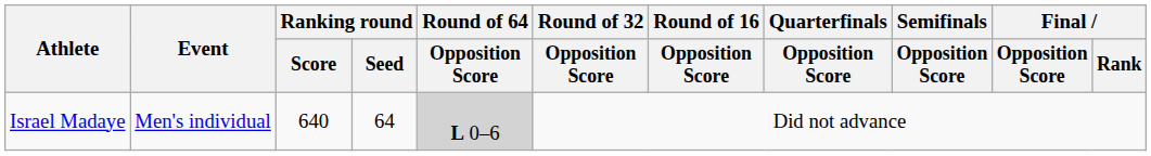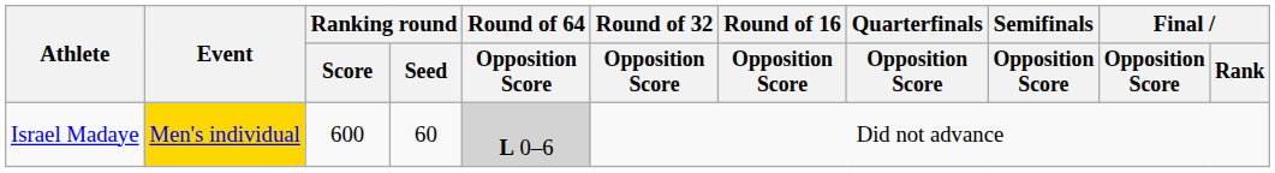Israel Madaye | Event: no background -> gold background
Israel Madaye | Ranking round / Score: 640 -> 600
Israel Madaye | Ranking round / Seed: 64 -> 60
